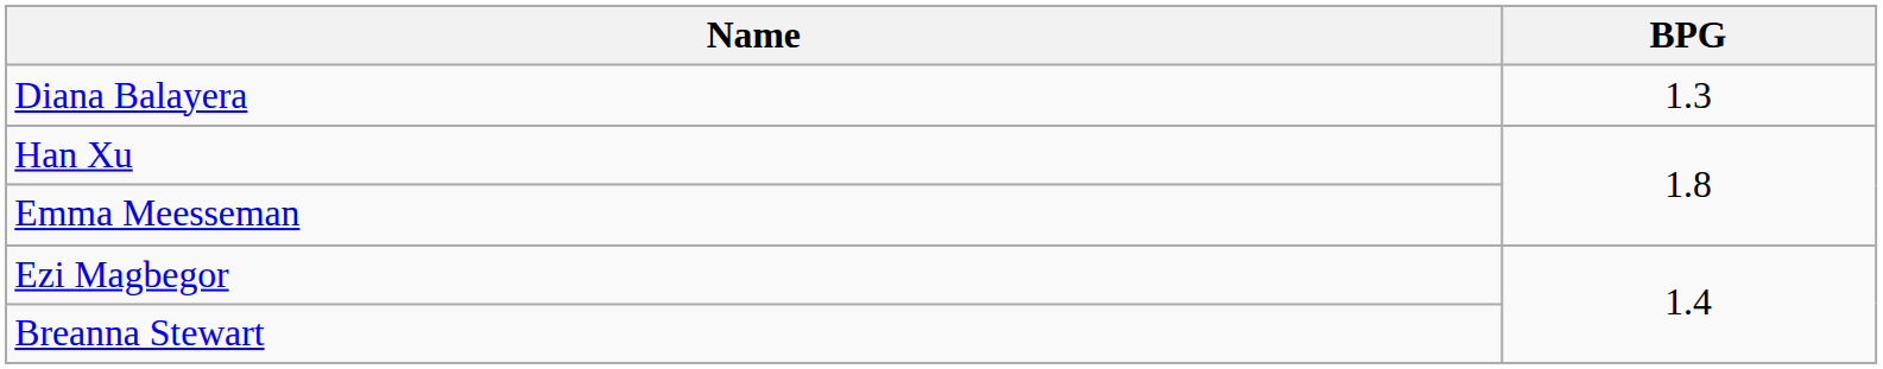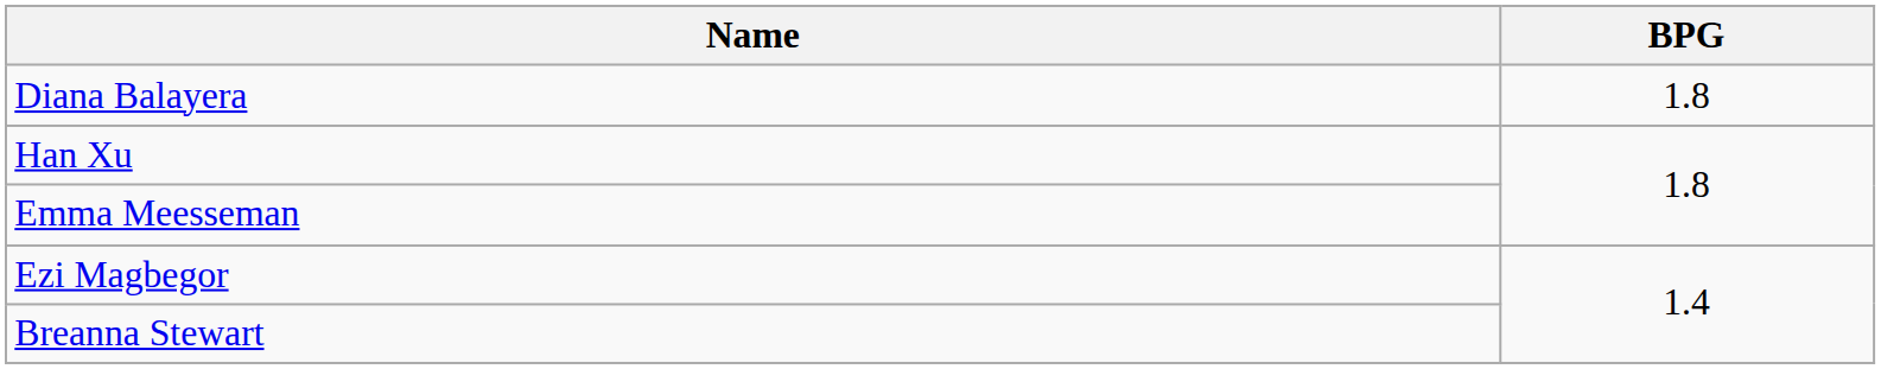Diana Balayera | BPG: 1.3 -> 1.8
